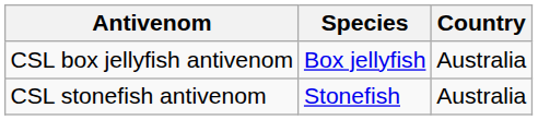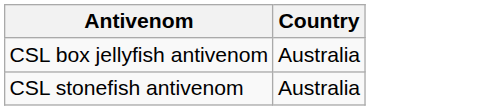- column: Species | Box jellyfish | Stonefish
